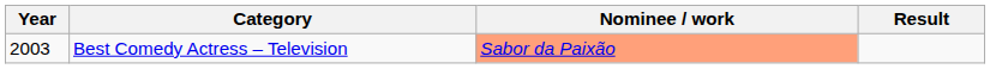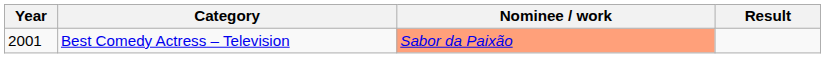Best Comedy Actress – Television | Year: 2003 -> 2001
